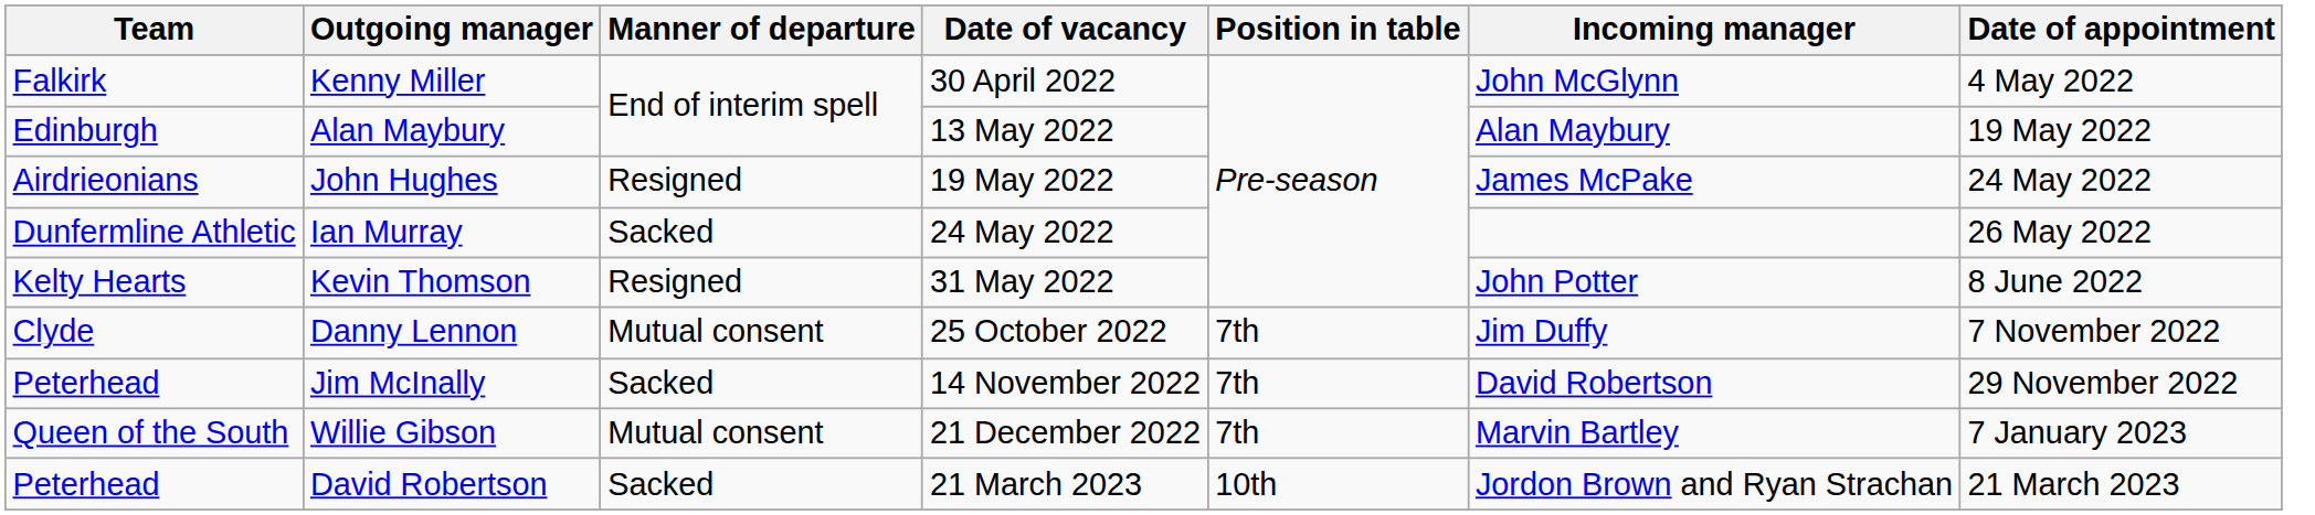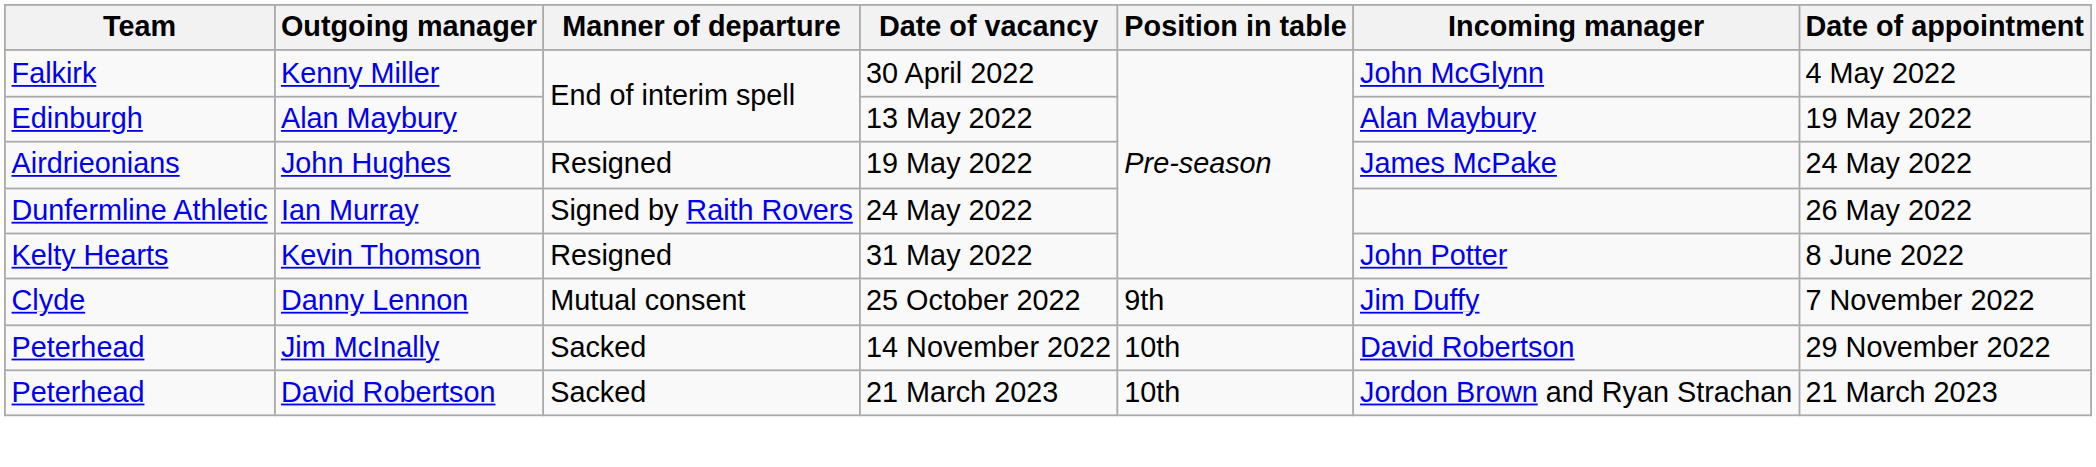Ian Murray | Manner of departure: Sacked -> Signed by Raith Rovers
Danny Lennon | Position in table: 7th -> 9th
Jim McInally | Position in table: 7th -> 10th
- row: Queen of the South | Willie Gibson | Mutual consent | 21 December 2022 | 7th | Marvin Bartley | 7 January 2023
